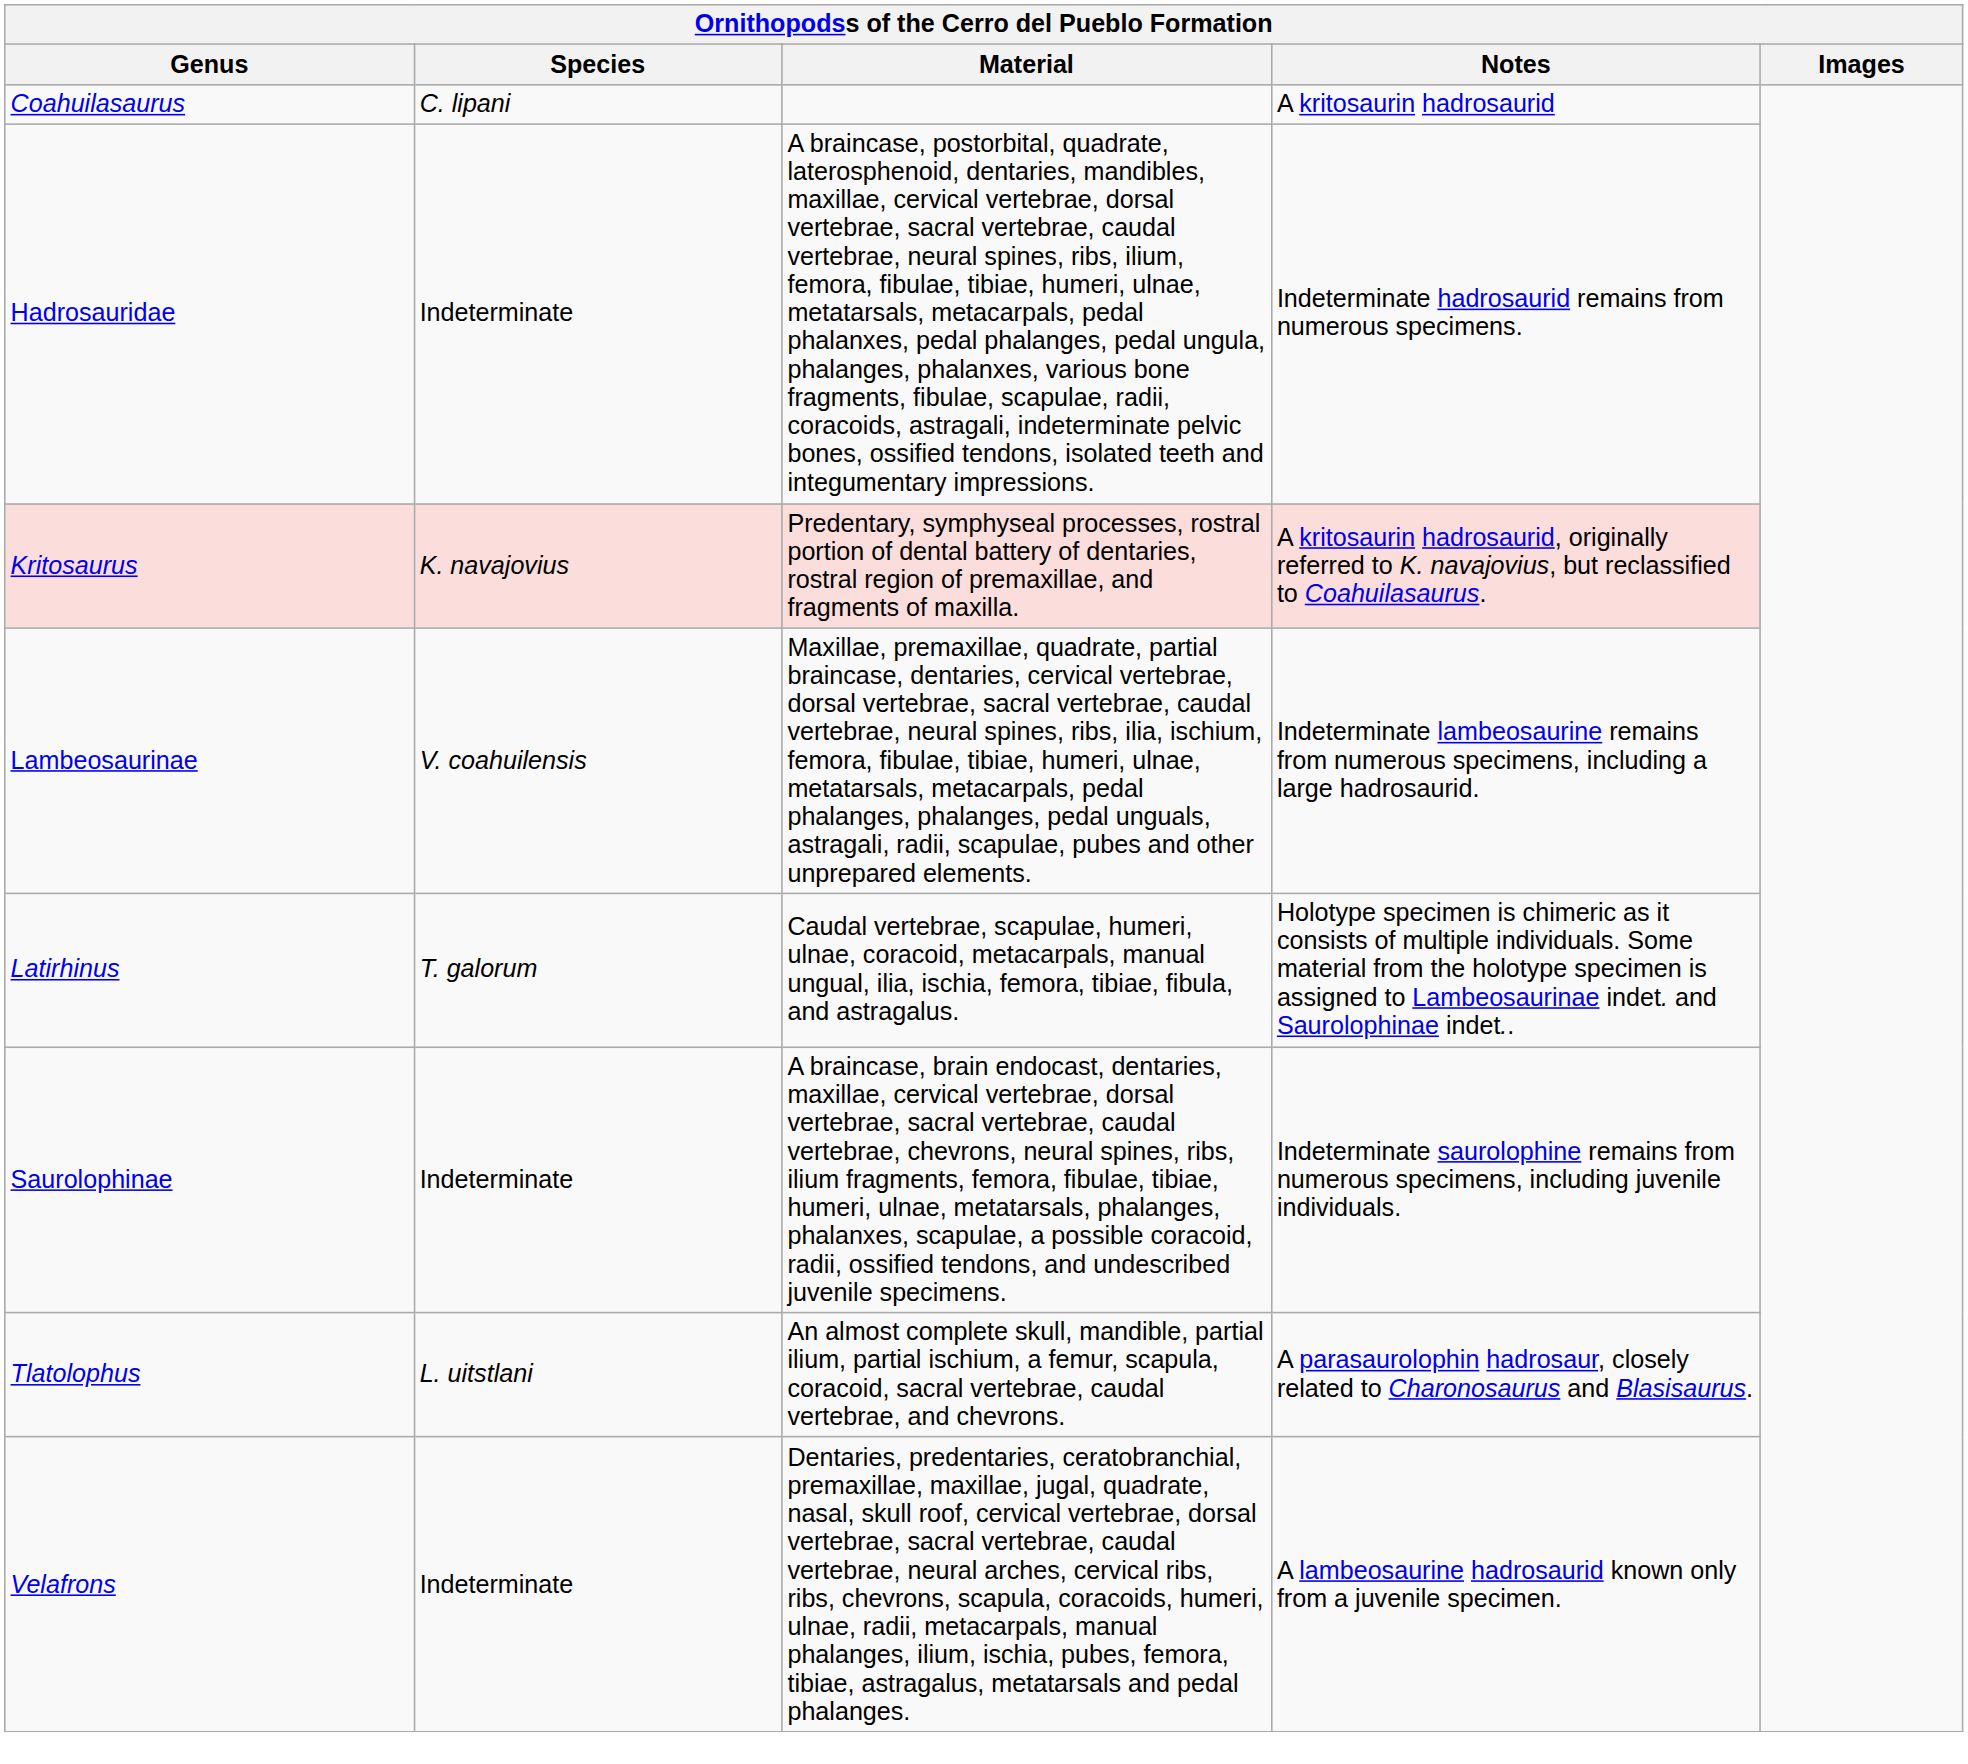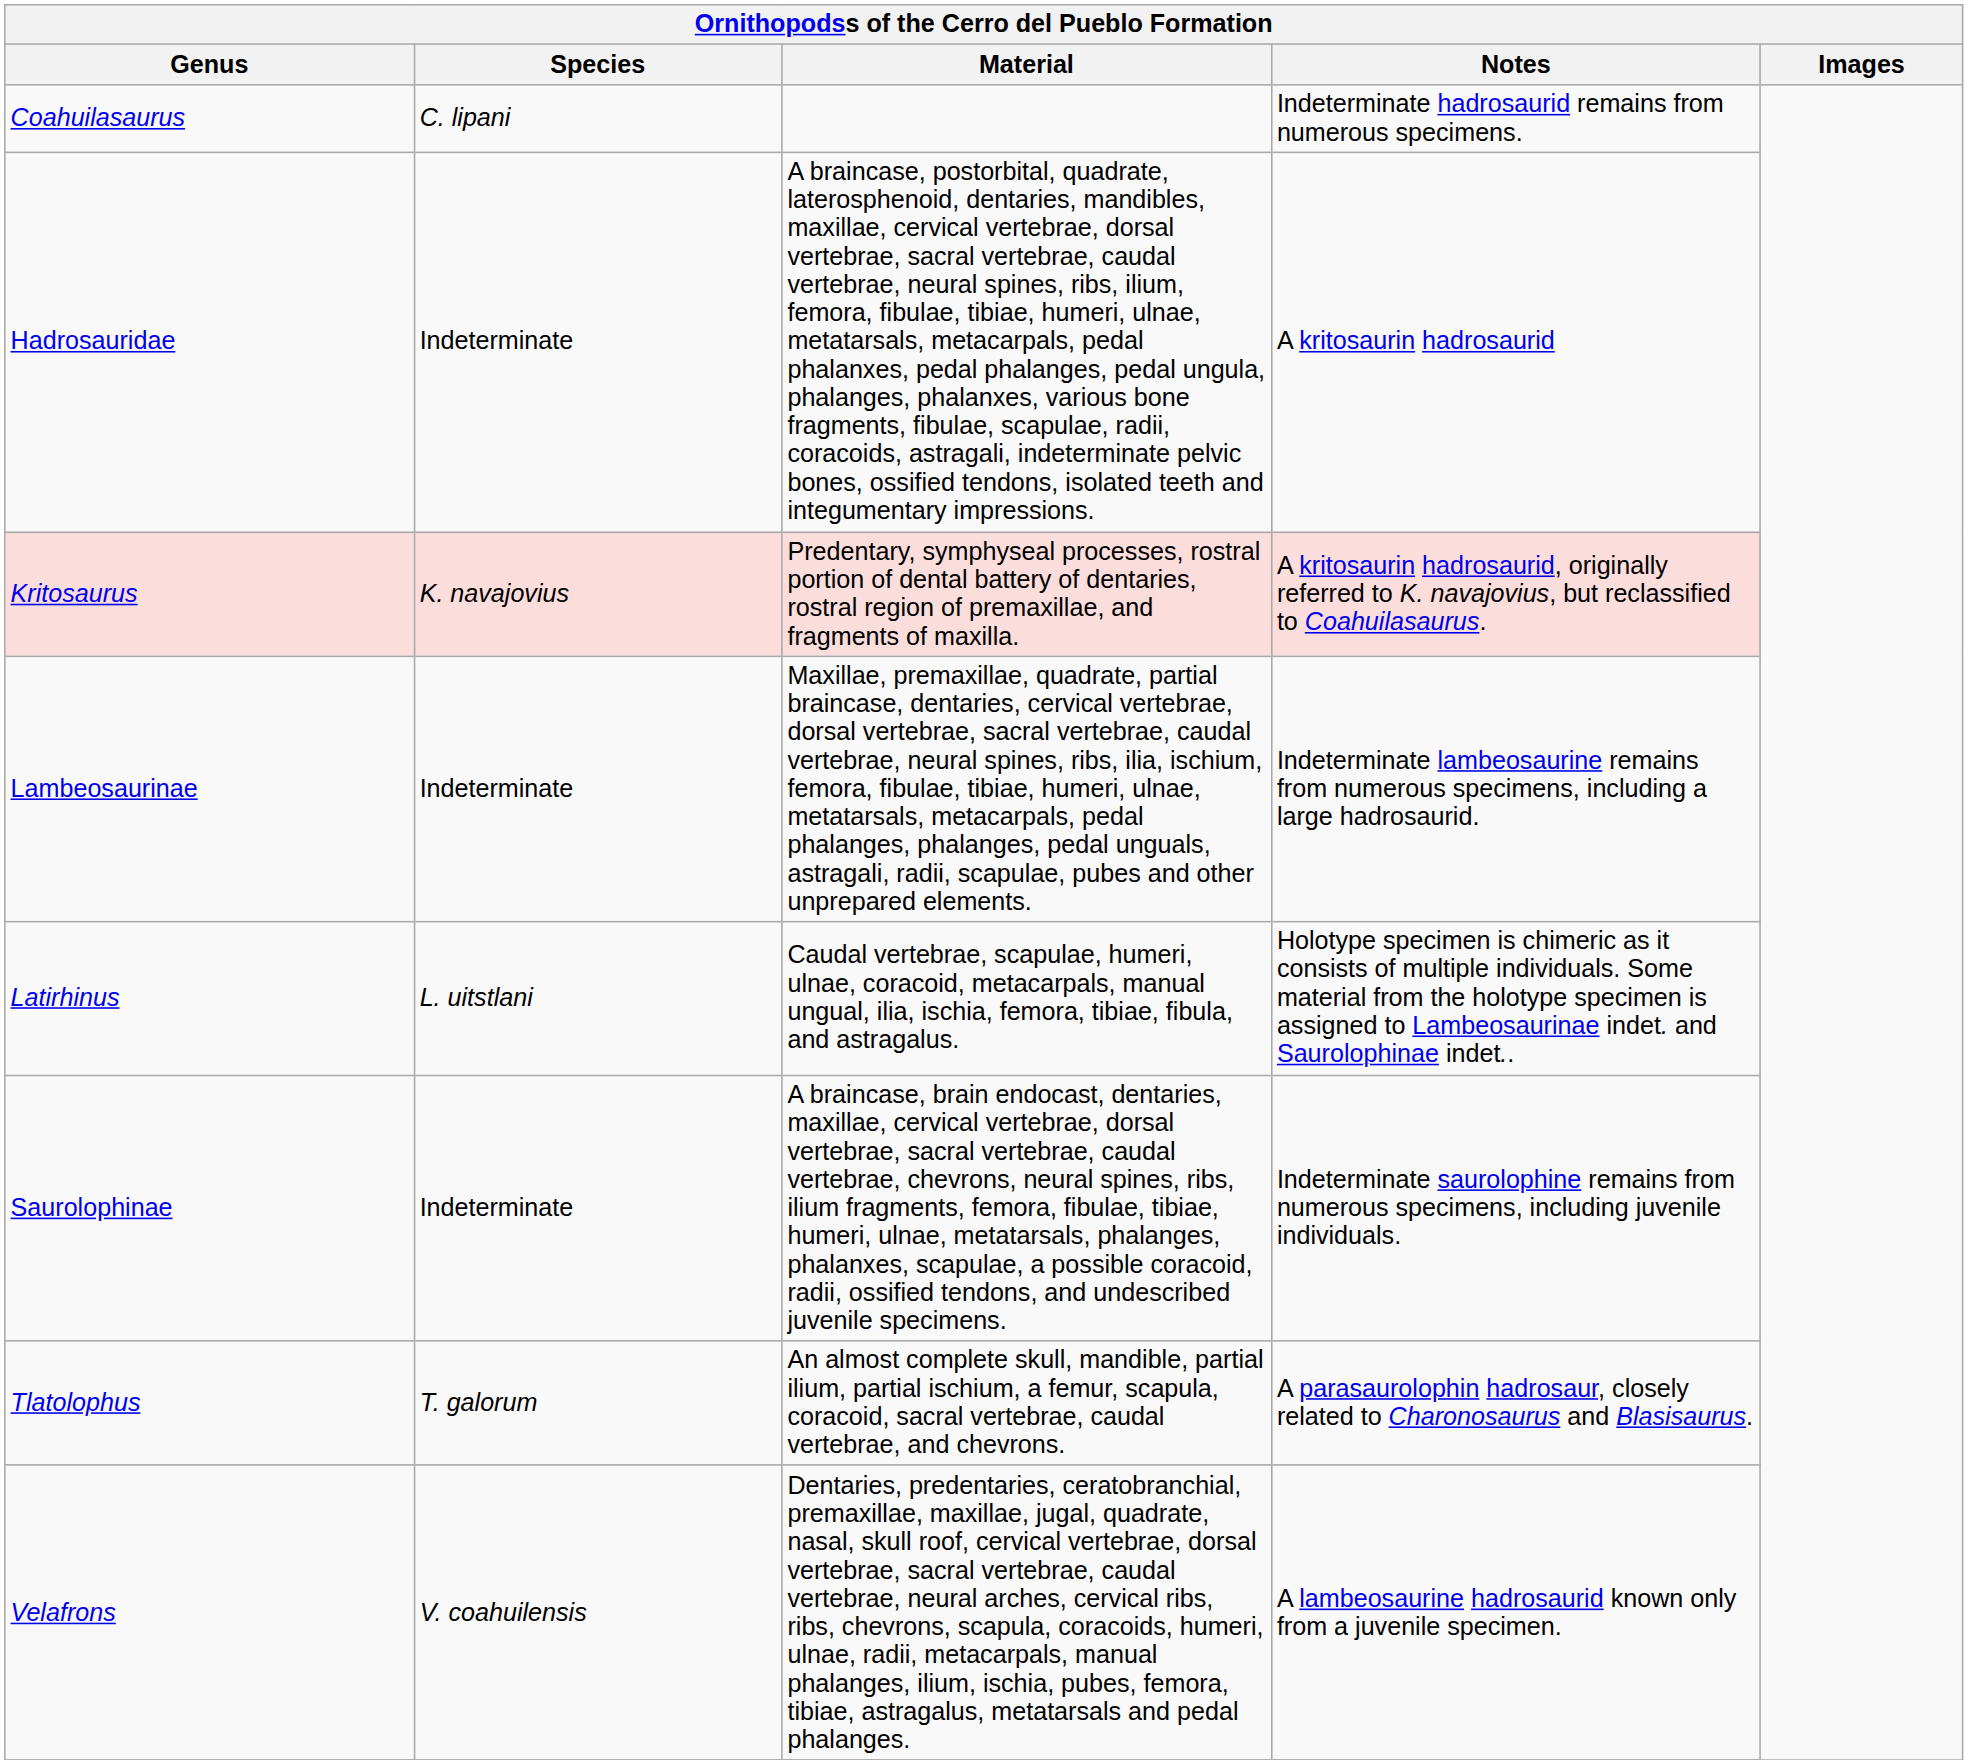Coahuilasaurus | Notes: A kritosaurin hadrosaurid -> Indeterminate hadrosaurid remains from numerous specimens.
Hadrosauridae | Notes: Indeterminate hadrosaurid remains from numerous specimens. -> A kritosaurin hadrosaurid
Lambeosaurinae | Species: V. coahuilensis -> Indeterminate
Latirhinus | Species: T. galorum -> L. uitstlani
Tlatolophus | Species: L. uitstlani -> T. galorum
Velafrons | Species: Indeterminate -> V. coahuilensis
